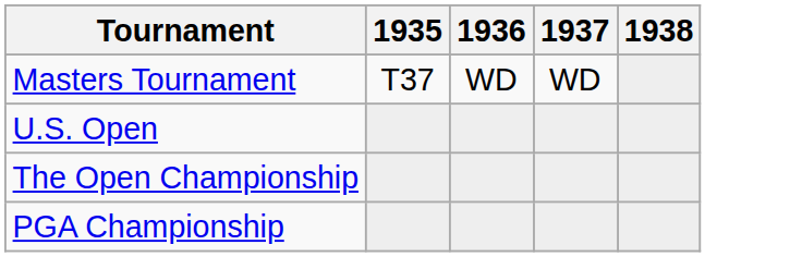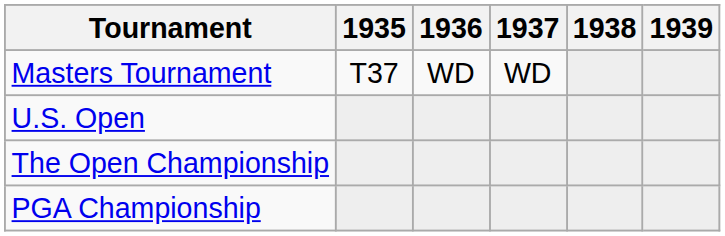+ column: 1939
